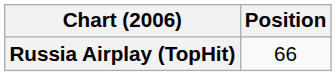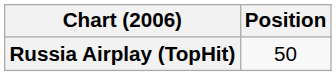Russia Airplay (TopHit) | Position: 66 -> 50
